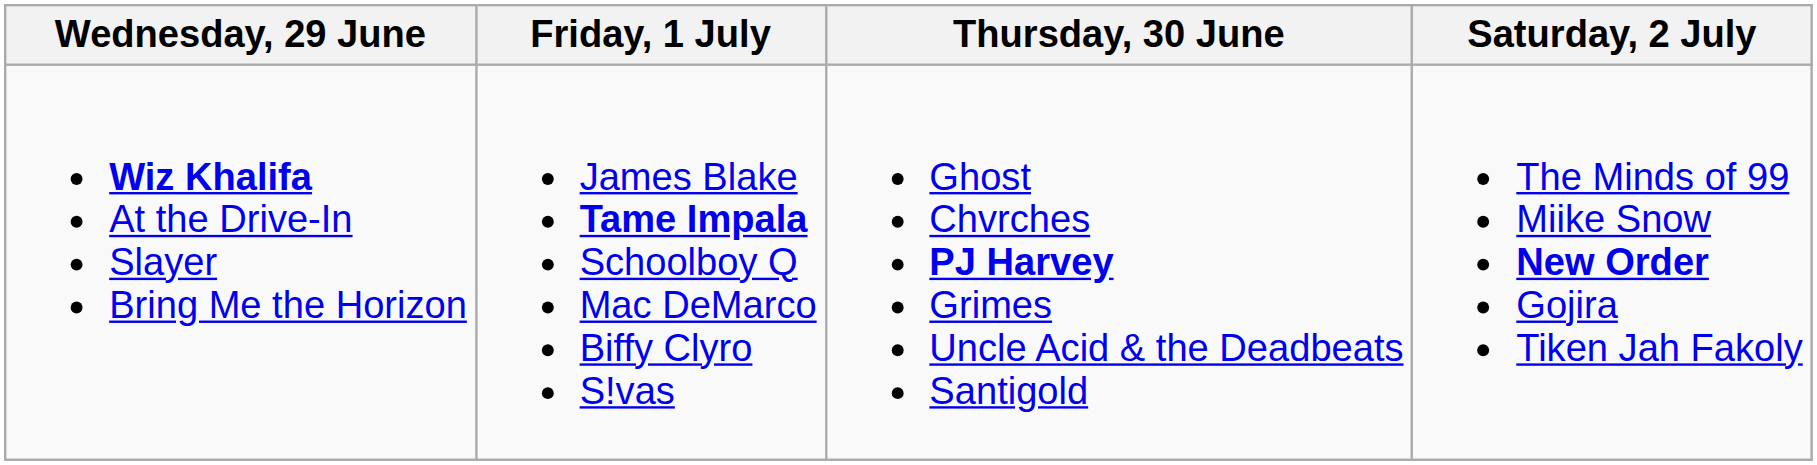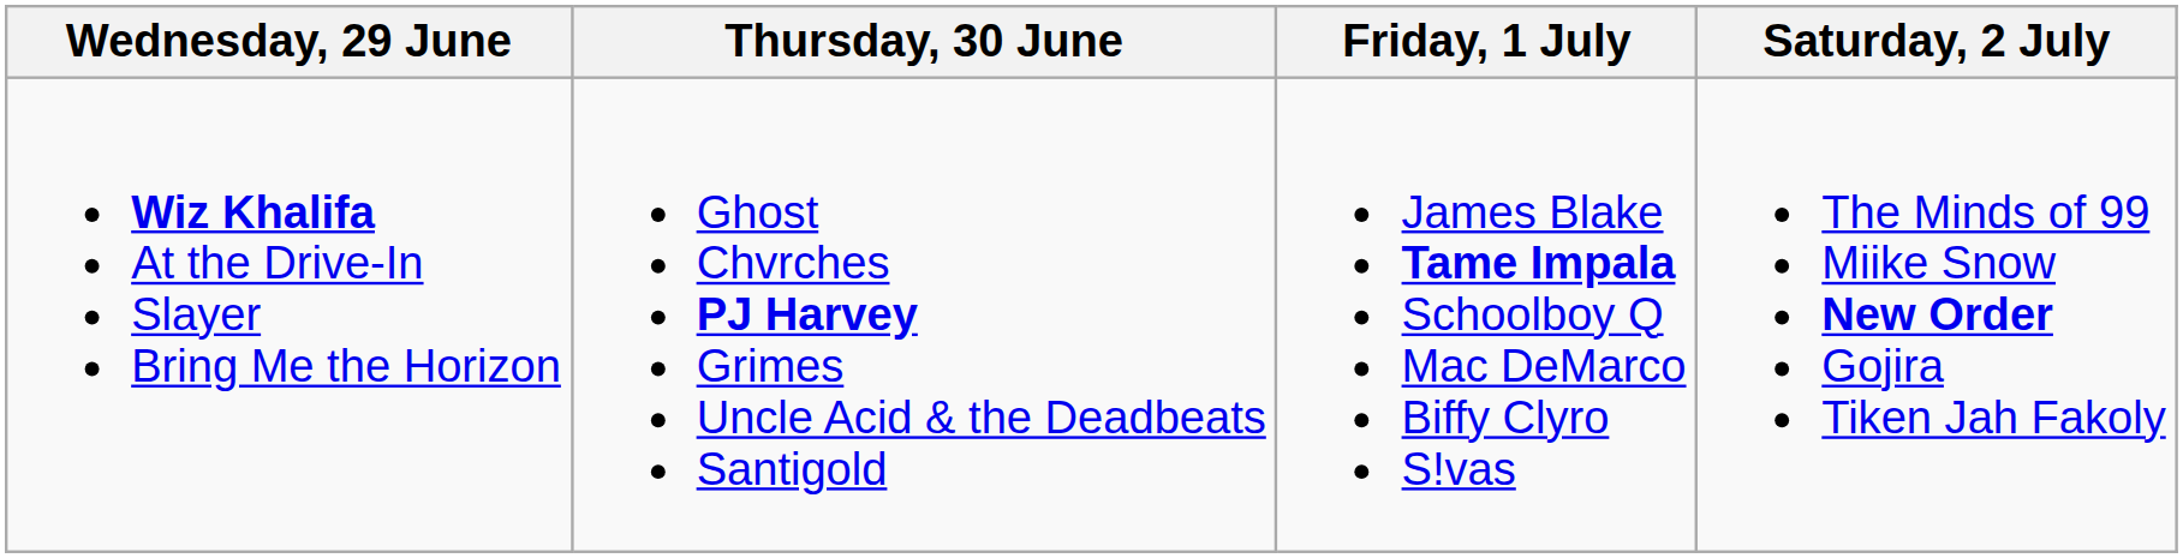columns swapped: Thursday, 30 June <-> Friday, 1 July
